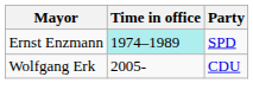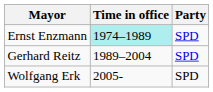+ row: Gerhard Reitz | 1989–2004 | SPD
Wolfgang Erk | Party: CDU -> SPD
